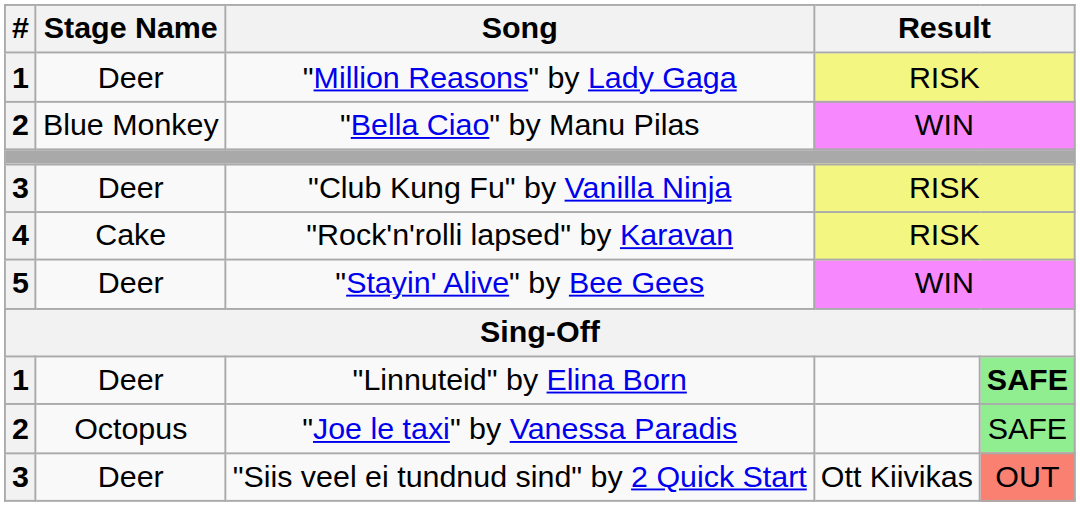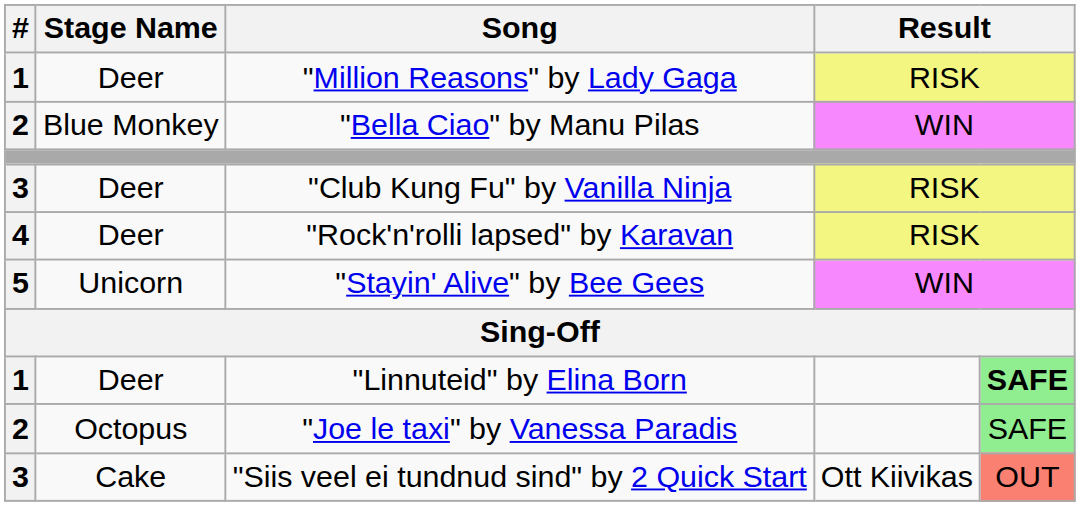"Rock'n'rolli lapsed" by Karavan | Stage Name: Cake -> Deer
"Stayin' Alive" by Bee Gees | Stage Name: Deer -> Unicorn
"Siis veel ei tundnud sind" by 2 Quick Start | Stage Name: Deer -> Cake
